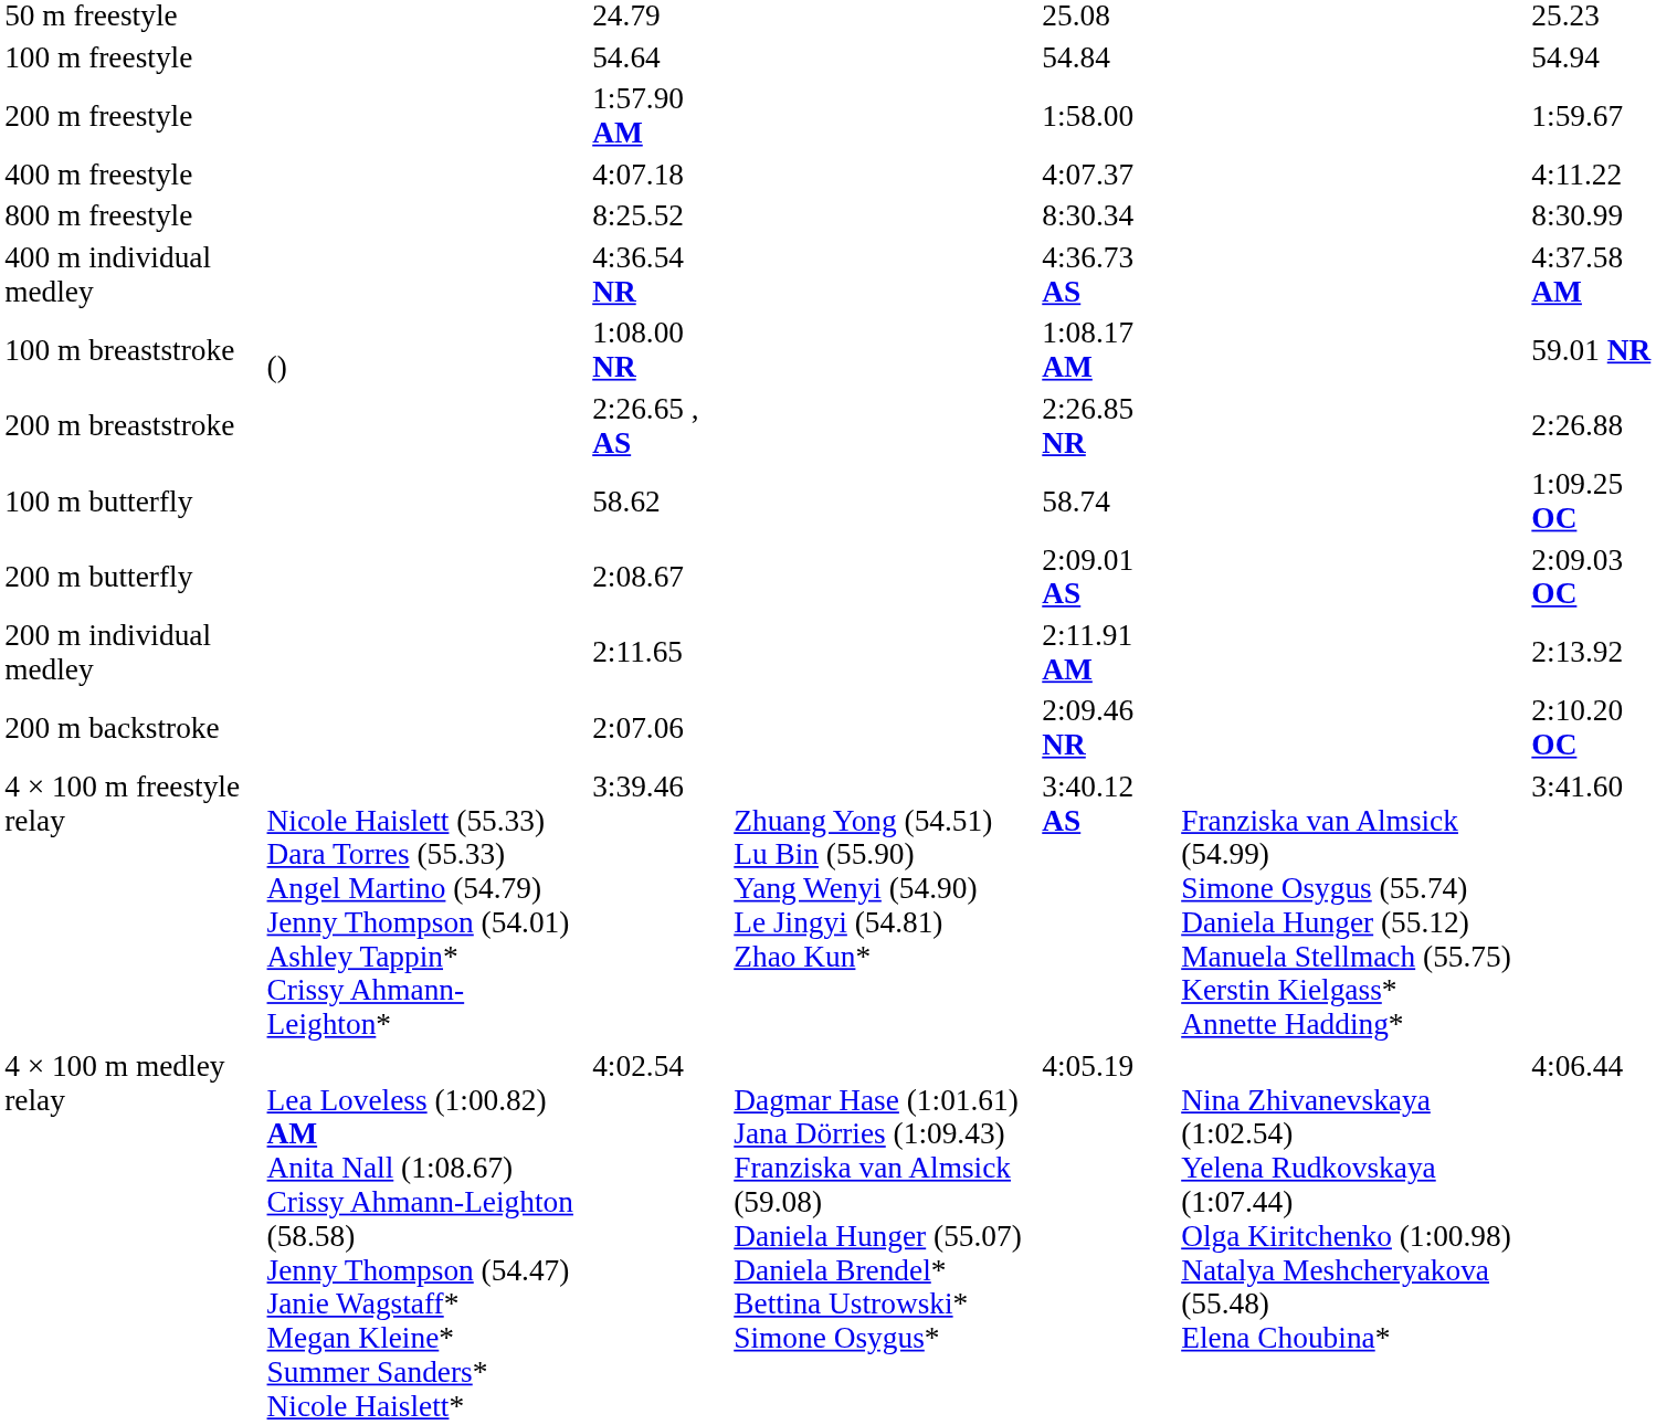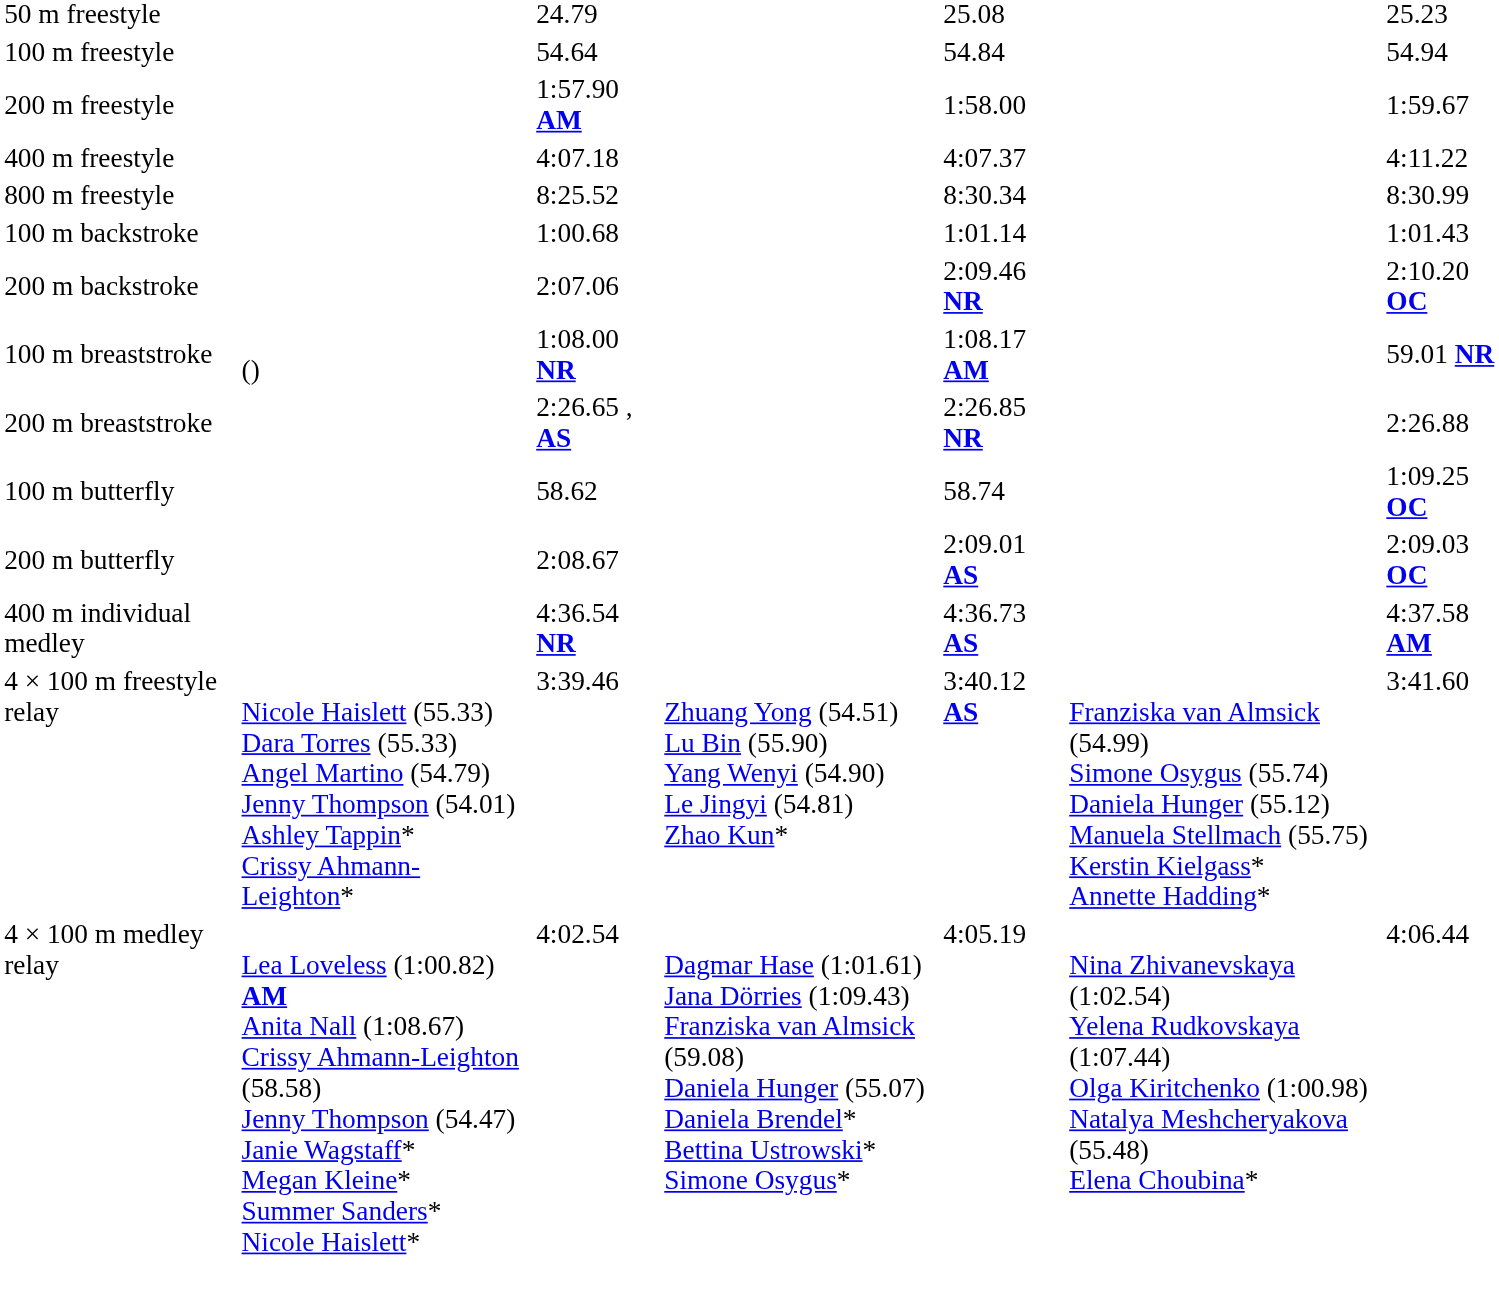+ row: 100 m backstroke | 1:00.68 | 1:01.14 | 1:01.43
rows swapped: 200 m backstroke <-> 400 m individual medley
- row: 200 m individual medley | 2:11.65 | 2:11.91 AM | 2:13.92
